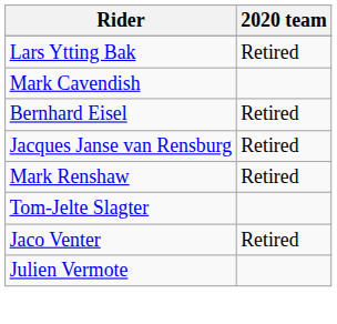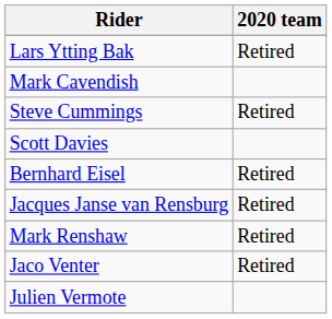+ row: Steve Cummings | Retired
+ row: Scott Davies
- row: Tom-Jelte Slagter
